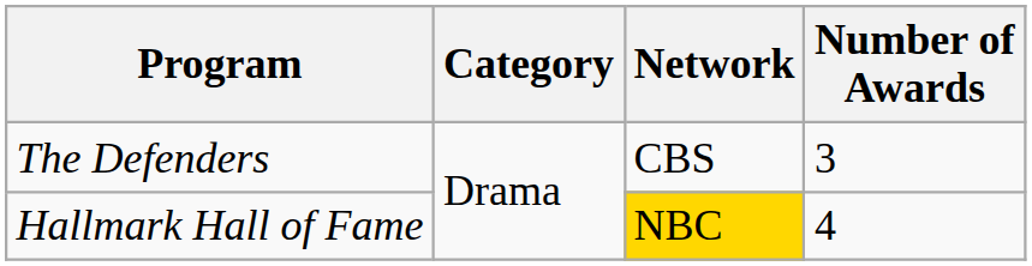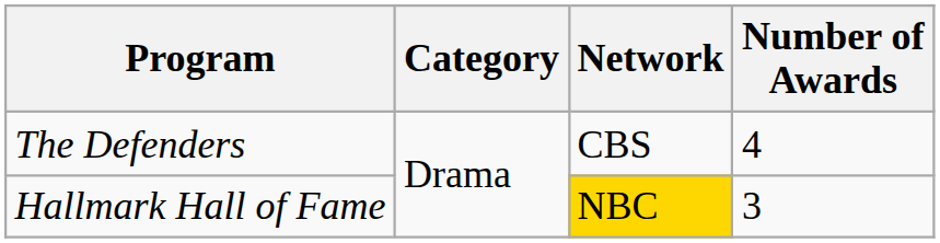The Defenders | Number of Awards: 3 -> 4
Hallmark Hall of Fame | Number of Awards: 4 -> 3
